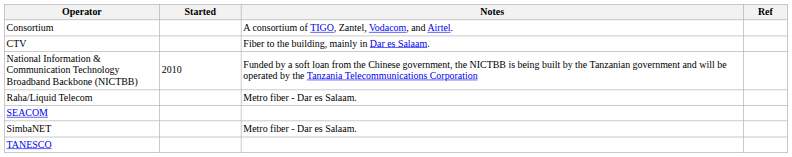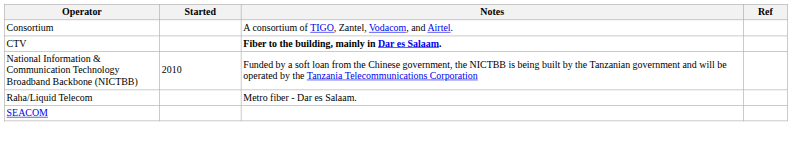CTV | Notes: normal -> bold
- row: SimbaNET | Metro fiber - Dar es Salaam.
- row: TANESCO
